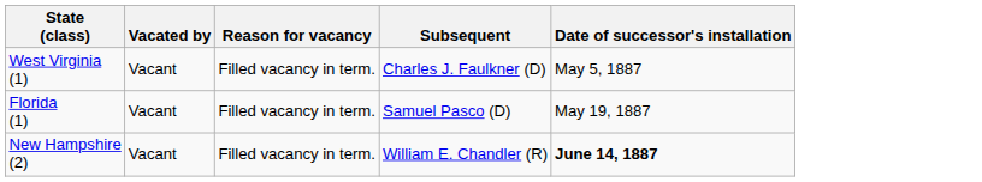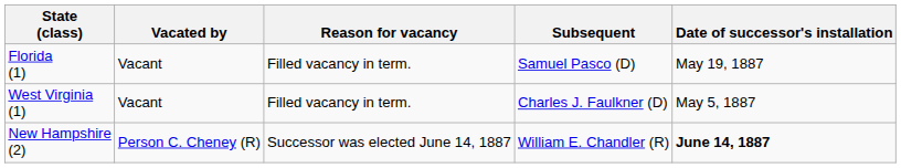rows swapped: West Virginia (1) <-> Florida (1)
New Hampshire (2) | Vacated by: Vacant -> Person C. Cheney (R)
New Hampshire (2) | Reason for vacancy: Filled vacancy in term. -> Successor was elected June 14, 1887
